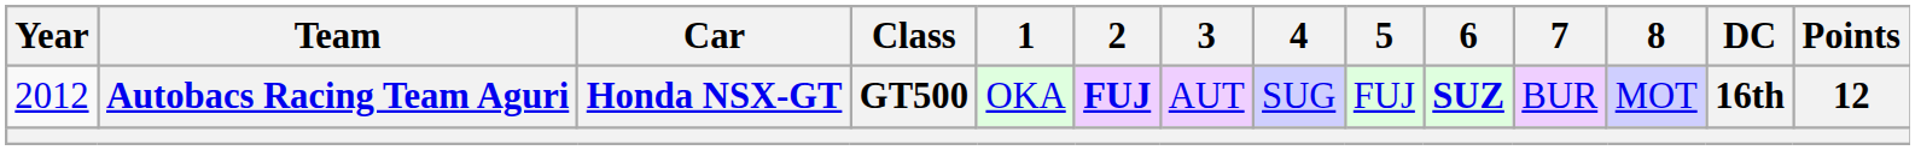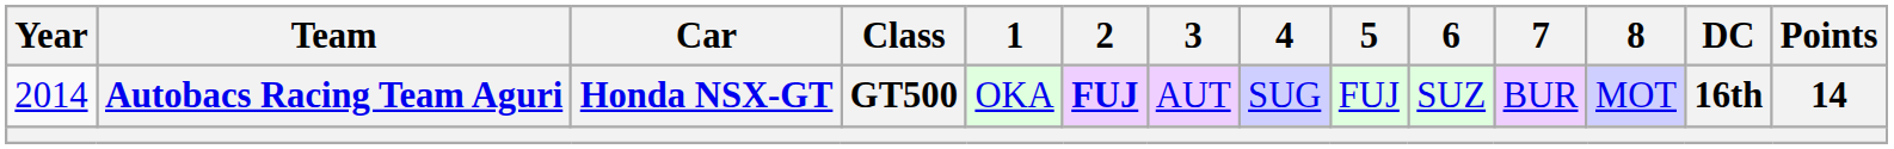Autobacs Racing Team Aguri | Year: 2012 -> 2014
Autobacs Racing Team Aguri | 6: bold -> normal
Autobacs Racing Team Aguri | Points: 12 -> 14
